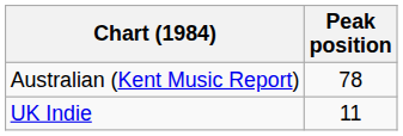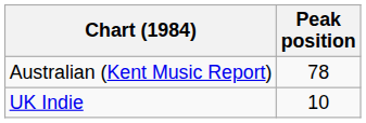UK Indie | Peak position: 11 -> 10
